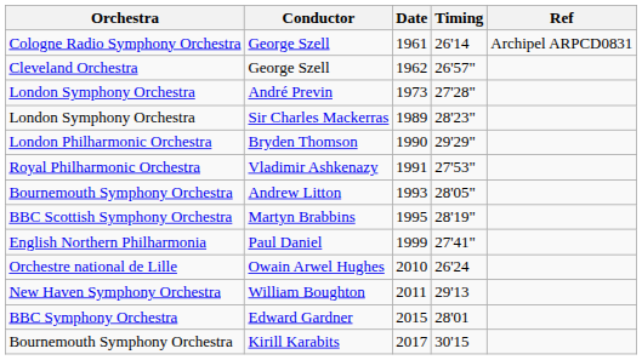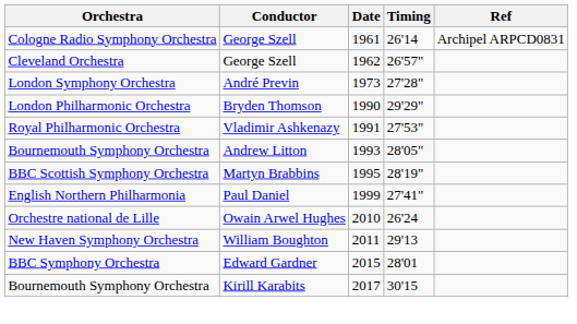- row: London Symphony Orchestra | Sir Charles Mackerras | 1989 | 28'23"
